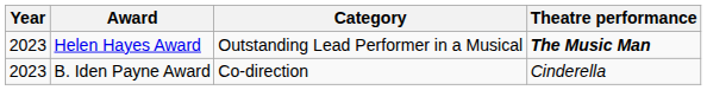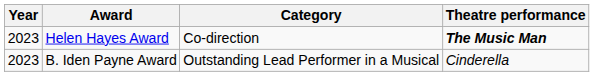Helen Hayes Award | Category: Outstanding Lead Performer in a Musical -> Co-direction
B. Iden Payne Award | Category: Co-direction -> Outstanding Lead Performer in a Musical
